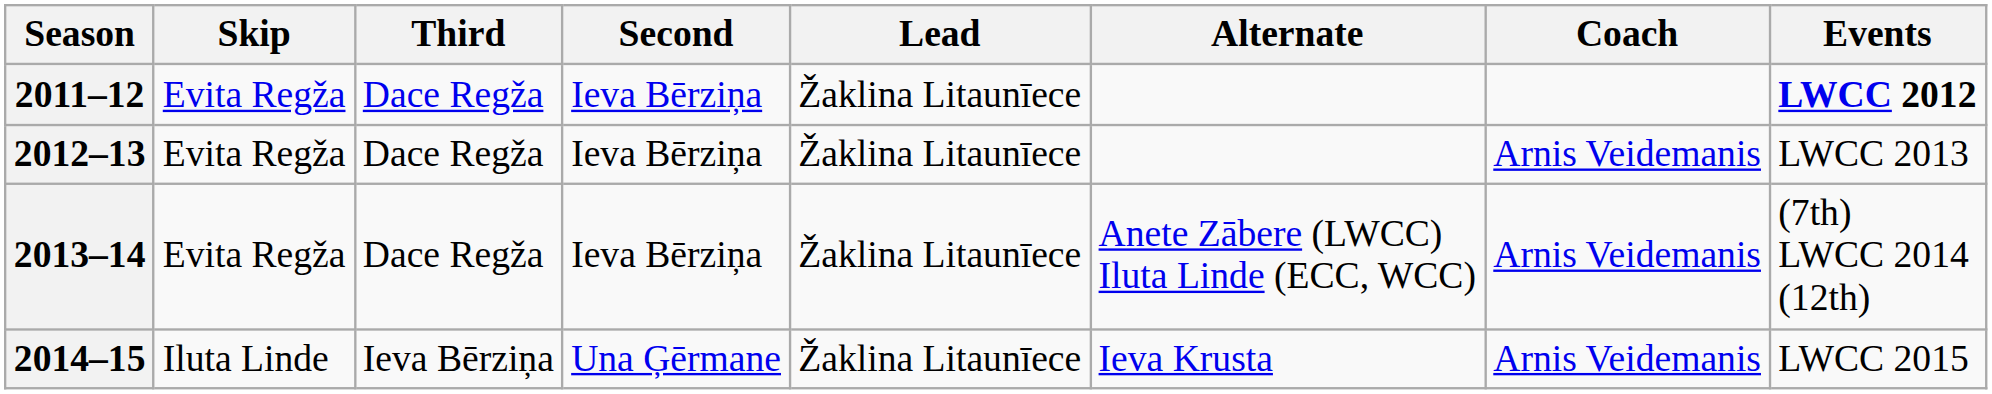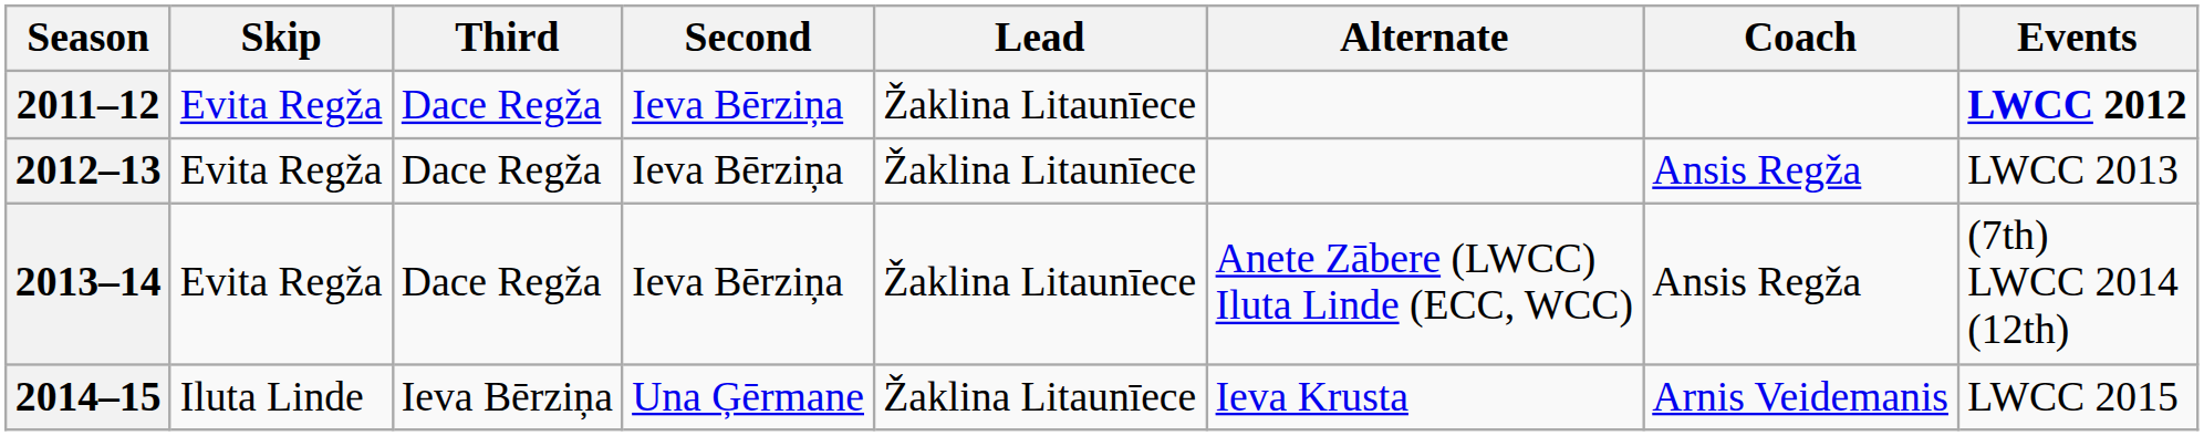2012–13 | Coach: Arnis Veidemanis -> Ansis Regža
2013–14 | Coach: Arnis Veidemanis -> Ansis Regža
